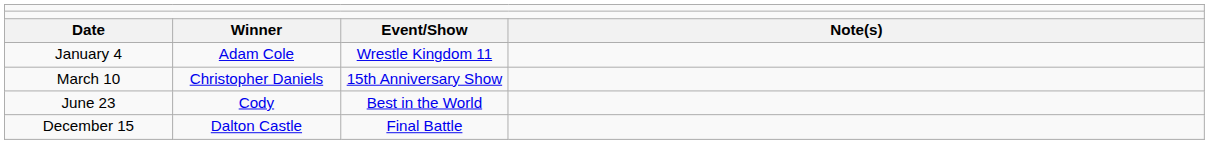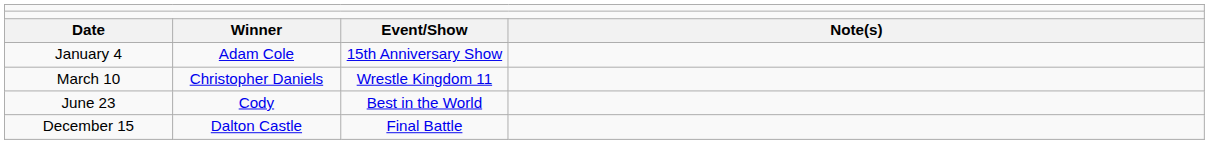January 4 | column 3: Wrestle Kingdom 11 -> 15th Anniversary Show
March 10 | column 3: 15th Anniversary Show -> Wrestle Kingdom 11
